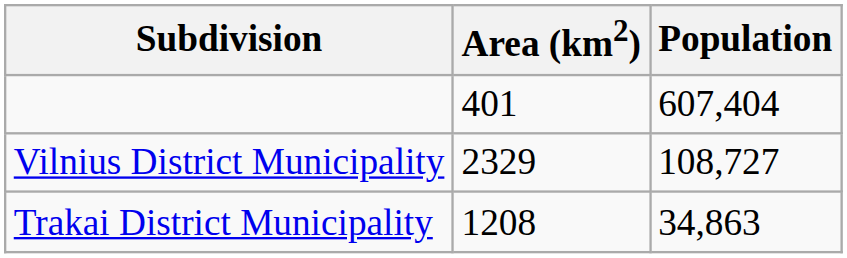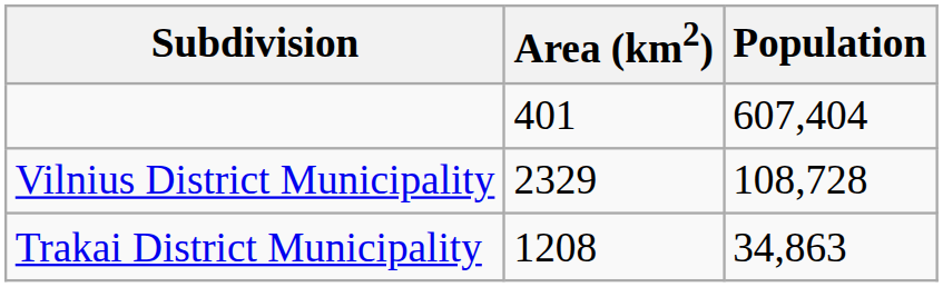Vilnius District Municipality | Population: 108,727 -> 108,728
